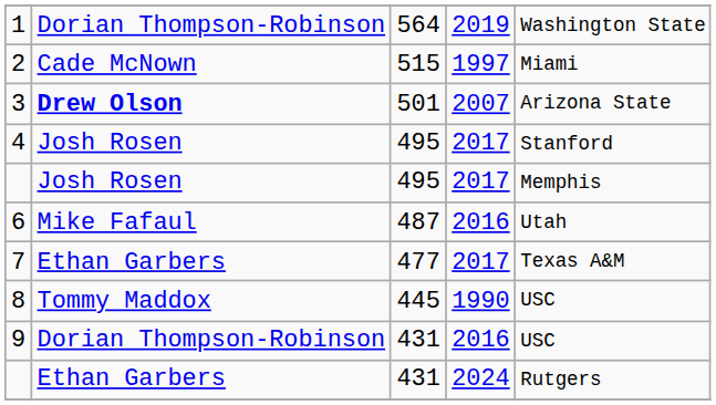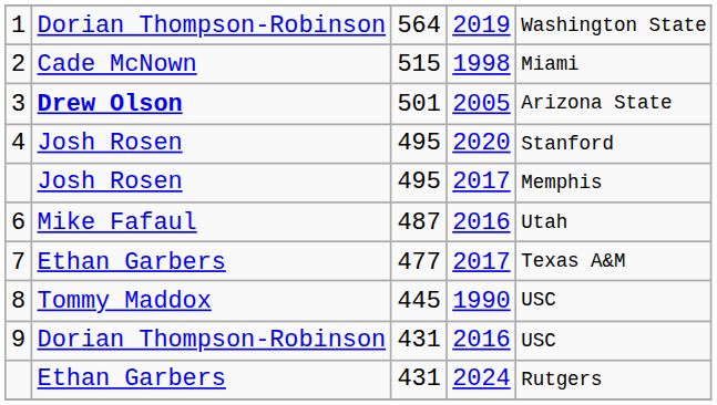2 | column 4: 1997 -> 1998
3 | column 4: 2007 -> 2005
4 | column 4: 2017 -> 2020
